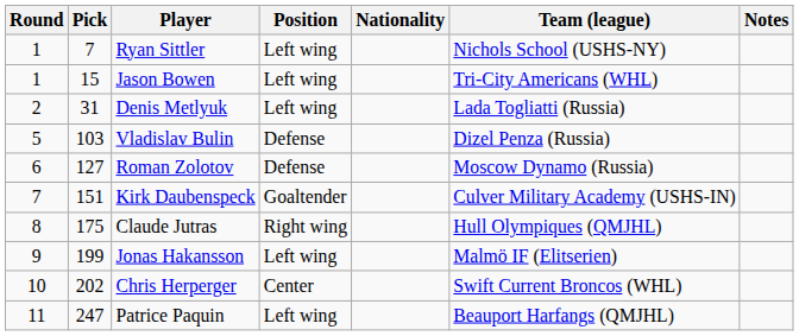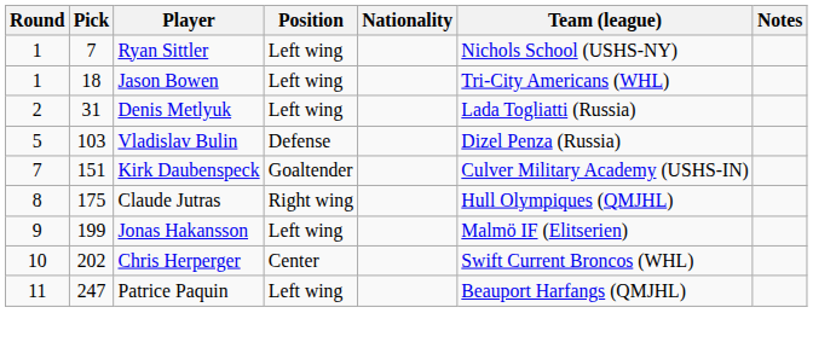Jason Bowen | Pick: 15 -> 18
- row: 6 | 127 | Roman Zolotov | Defense | Moscow Dynamo (Russia)
